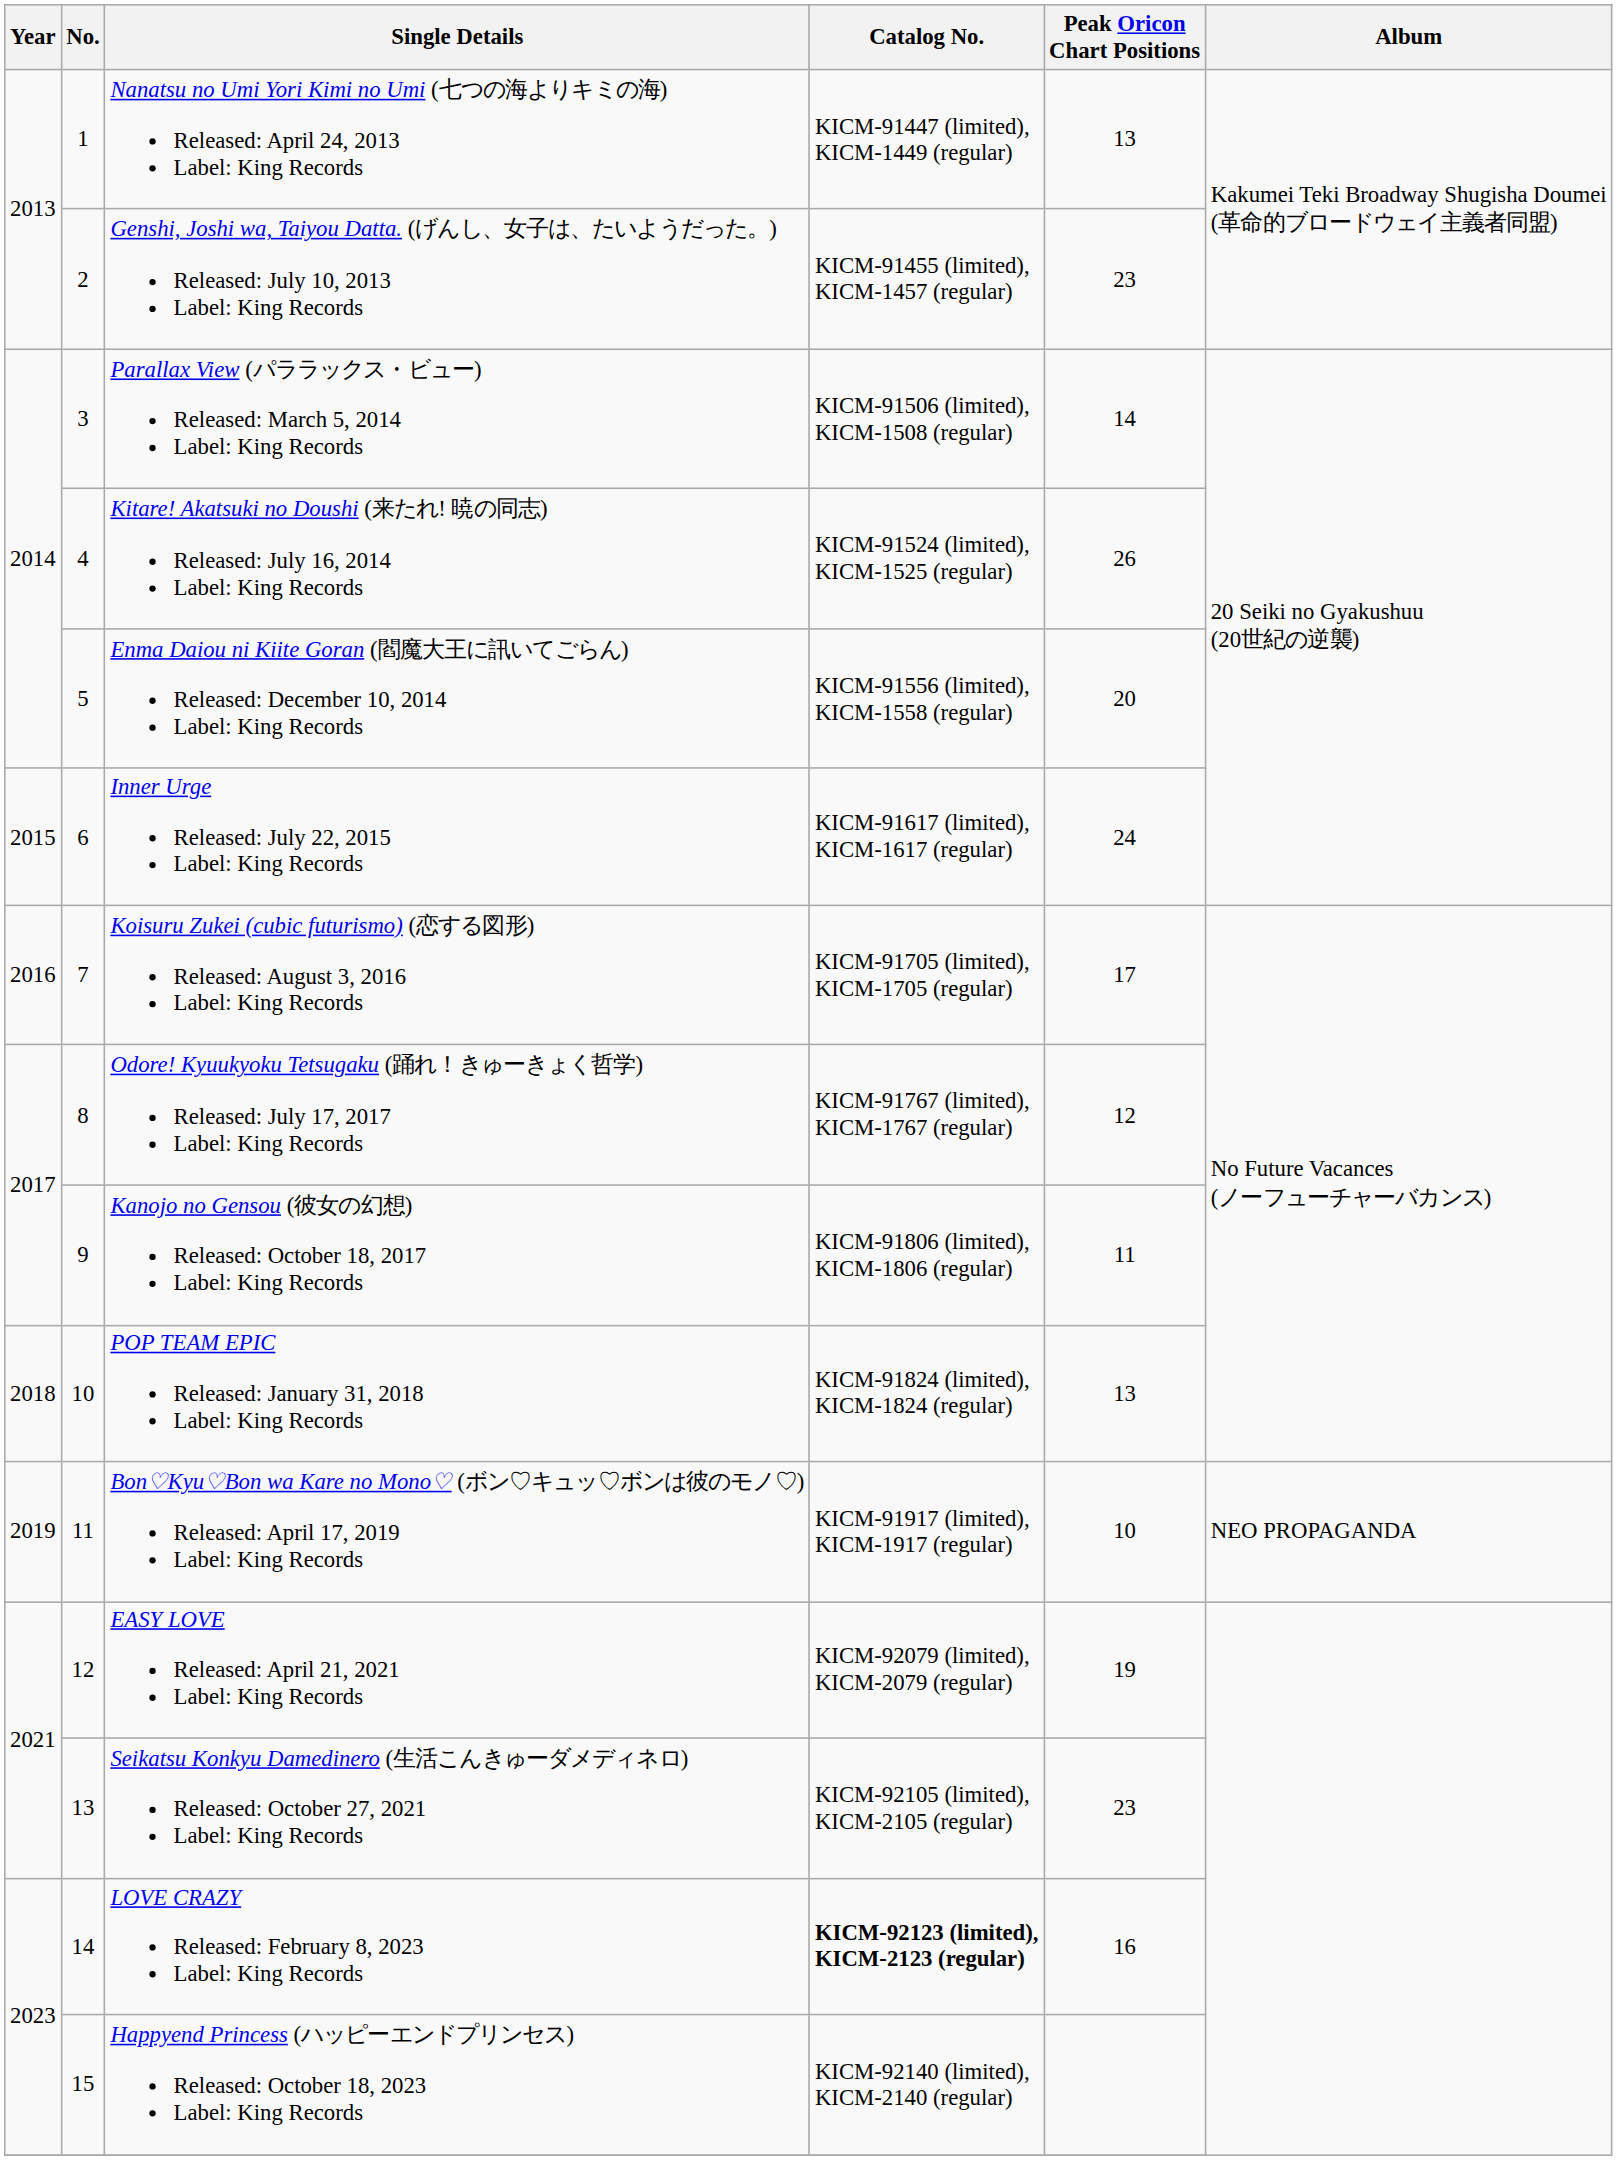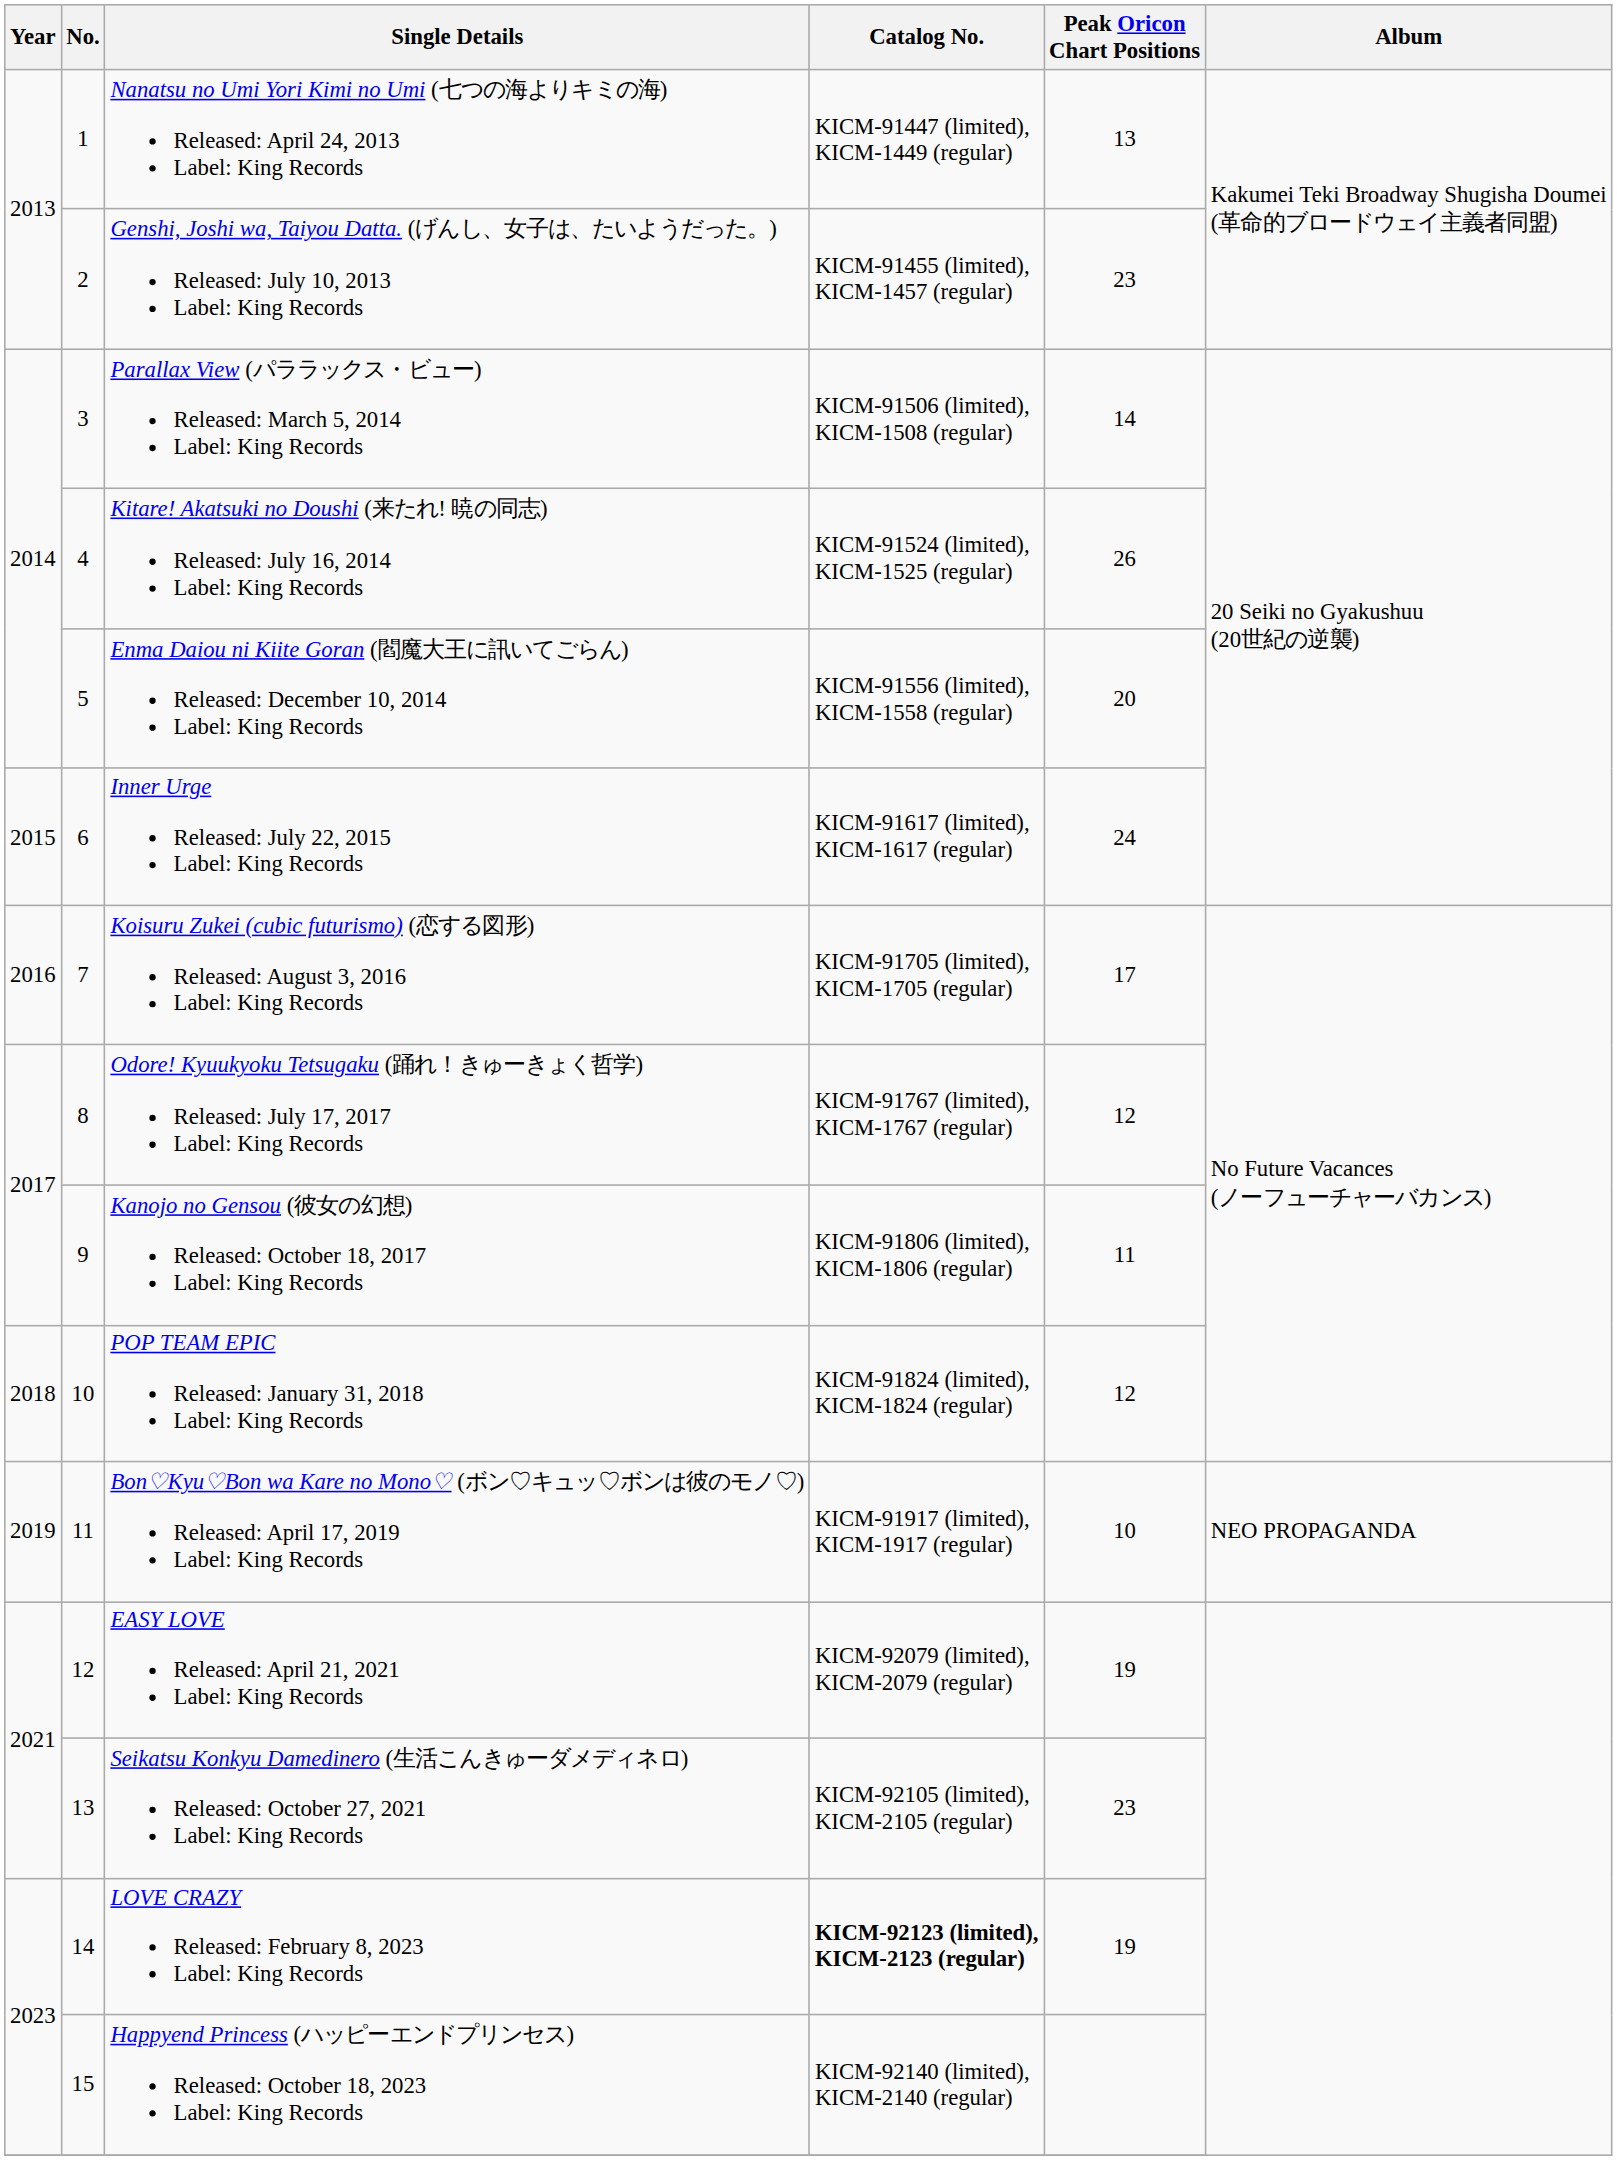POP TEAM EPIC Released: January 31, 2018 Label: King Records | Peak Oricon Chart Positions: 13 -> 12
LOVE CRAZY Released: February 8, 2023 Label: King Records | Peak Oricon Chart Positions: 16 -> 19
